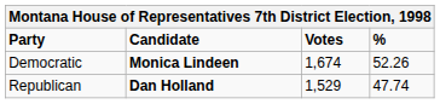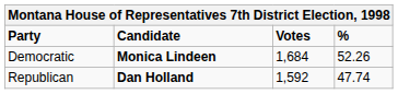Democratic | Votes: 1,674 -> 1,684
Republican | Votes: 1,529 -> 1,592
